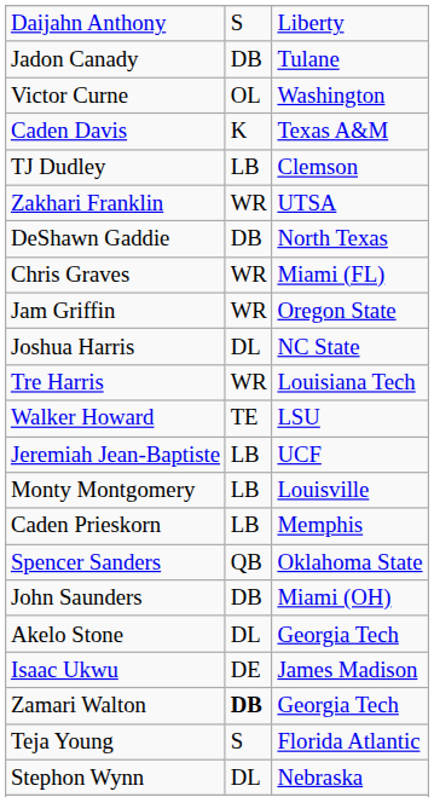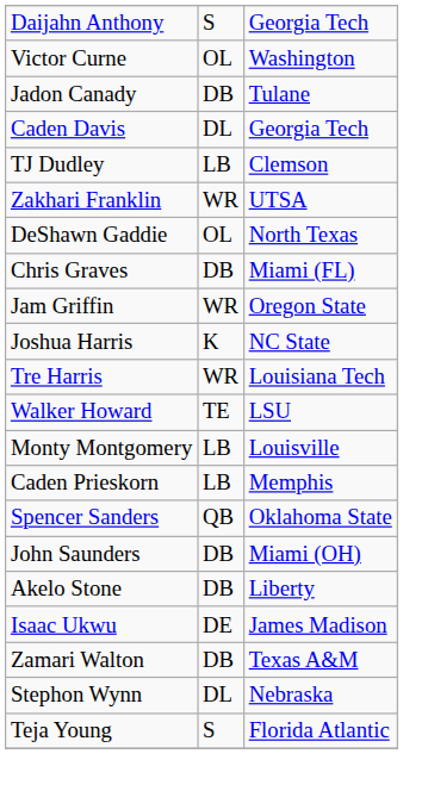Daijahn Anthony | column 3: Liberty -> Georgia Tech
rows swapped: Jadon Canady <-> Victor Curne
Caden Davis | column 2: K -> DL
Caden Davis | column 3: Texas A&M -> Georgia Tech
DeShawn Gaddie | column 2: DB -> OL
Chris Graves | column 2: WR -> DB
Joshua Harris | column 2: DL -> K
- row: Jeremiah Jean-Baptiste | LB | UCF
Akelo Stone | column 2: DL -> DB
Akelo Stone | column 3: Georgia Tech -> Liberty
Zamari Walton | column 2: bold -> normal
Zamari Walton | column 3: Georgia Tech -> Texas A&M
rows swapped: Stephon Wynn <-> Teja Young
